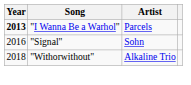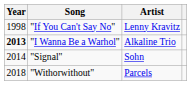+ row: 1998 | "If You Can't Say No" | Lenny Kravitz
"I Wanna Be a Warhol" | Artist: Parcels -> Alkaline Trio
"Signal" | Year: 2016 -> 2014
"Withorwithout" | Artist: Alkaline Trio -> Parcels
